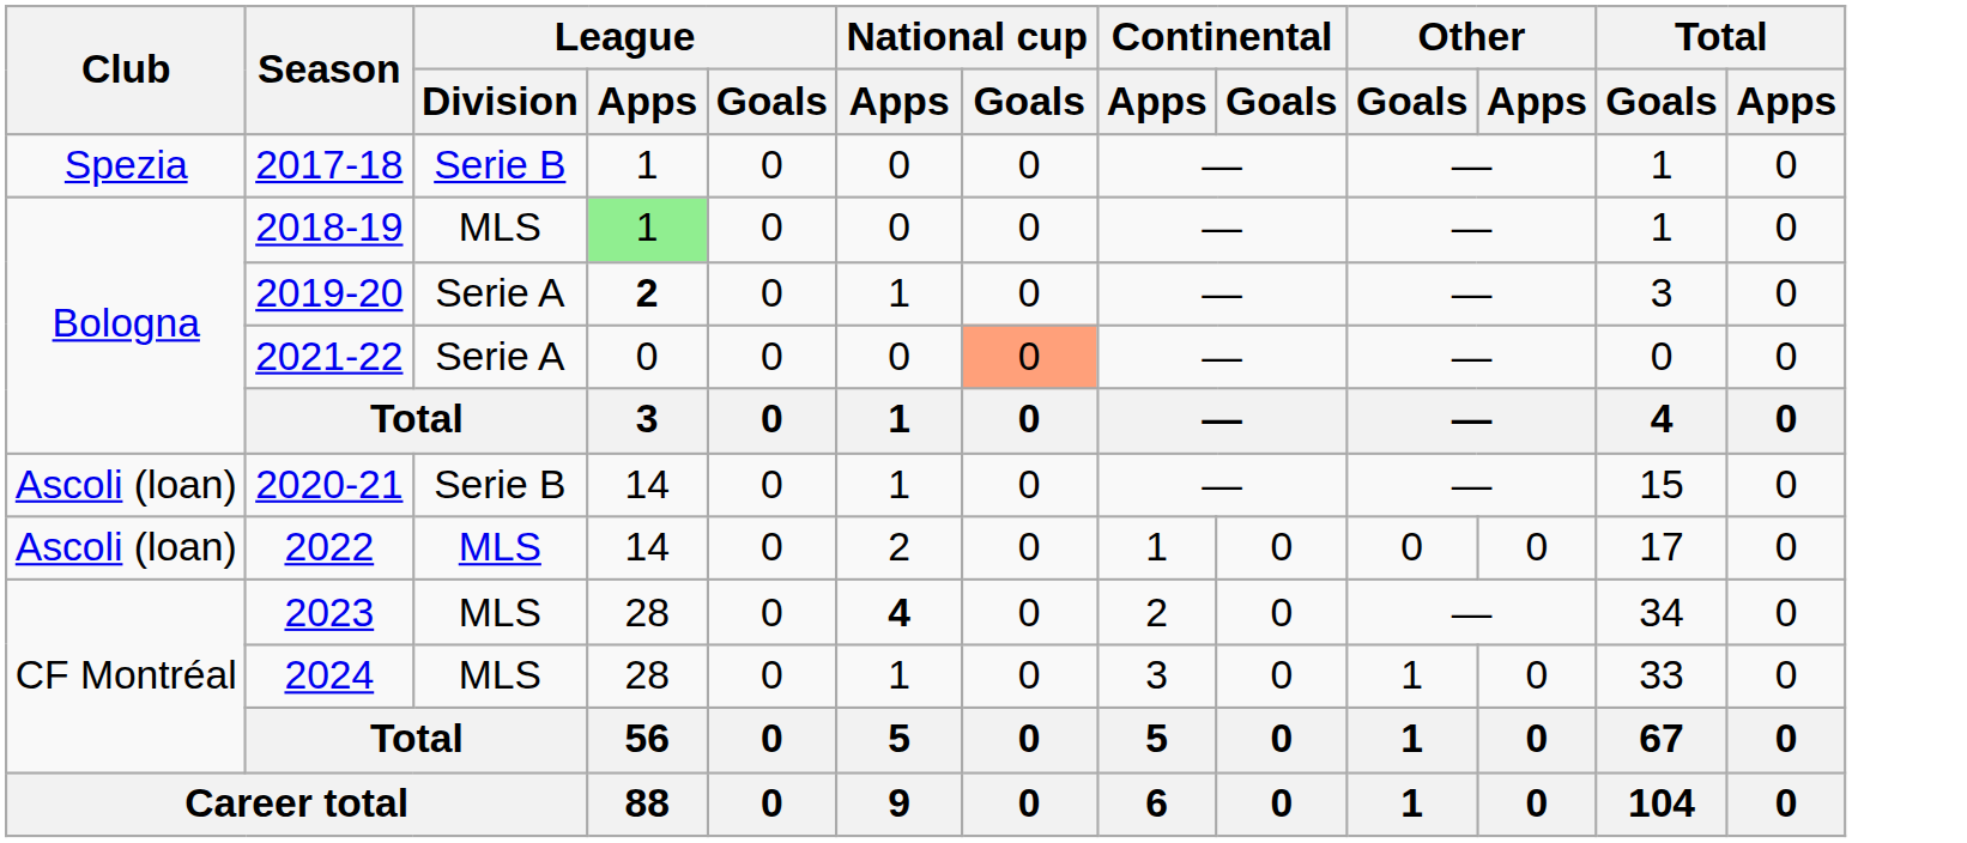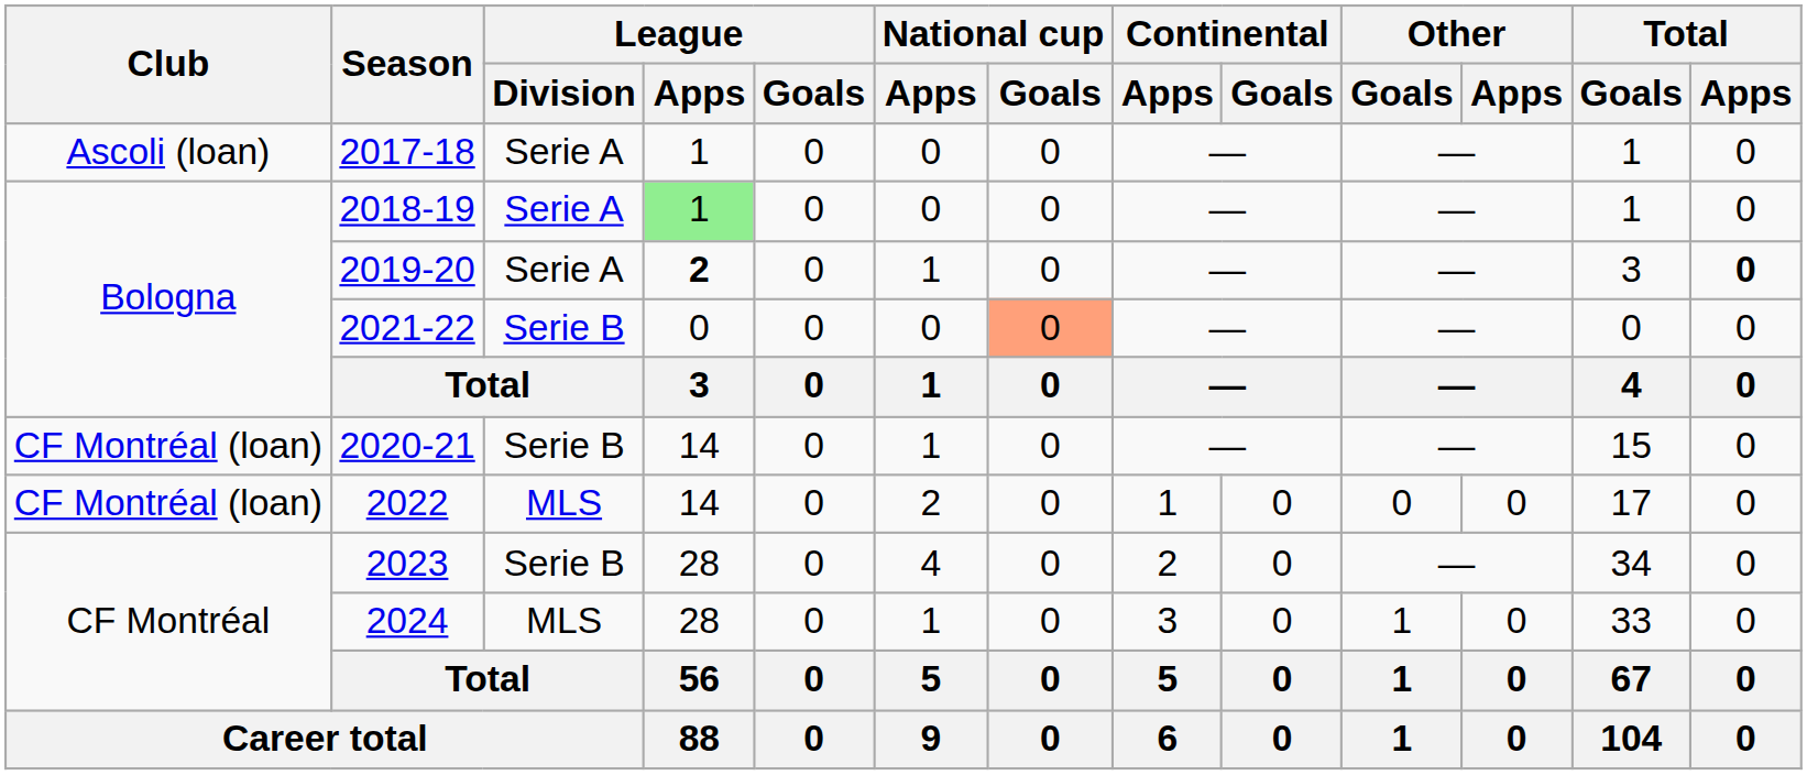2017-18 | Club: Spezia -> Ascoli (loan)
2017-18 | League / Division: Serie B -> Serie A
2018-19 | League / Division: MLS -> Serie A
2019-20 | Total / Apps: normal -> bold
2021-22 | League / Division: Serie A -> Serie B
2020-21 | Club: Ascoli (loan) -> CF Montréal (loan)
2022 | Club: Ascoli (loan) -> CF Montréal (loan)
2023 | League / Division: MLS -> Serie B
2023 | National cup / Apps: bold -> normal
